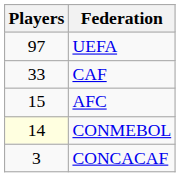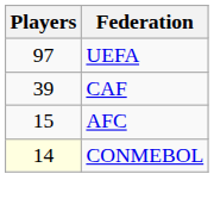CAF | Players: 33 -> 39
- row: 3 | CONCACAF
